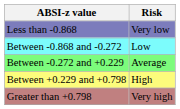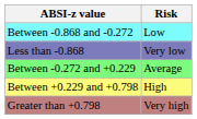rows swapped: Less than -0.868 <-> Between -0.868 and -0.272
